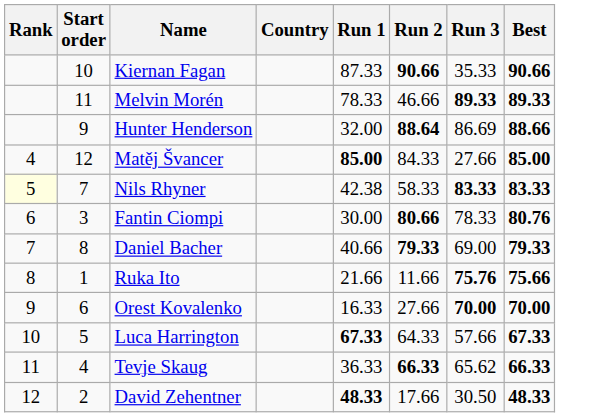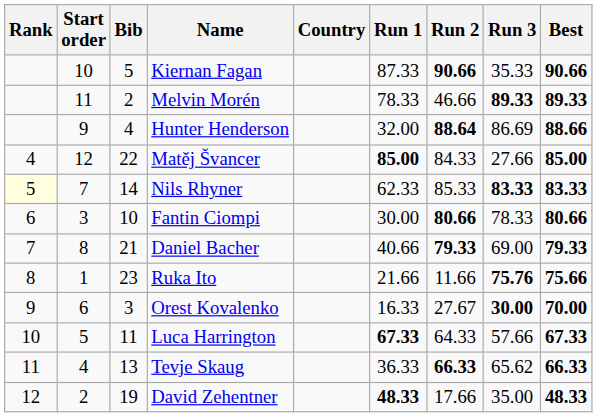+ column: Bib | 5 | 2 | 4 | 22 | 14 | 10 | 21 | 23 | 3 | 11 | 13 | 19
Nils Rhyner | Run 1: 42.38 -> 62.33
Nils Rhyner | Run 2: 58.33 -> 85.33
Fantin Ciompi | Best: 80.76 -> 80.66
Orest Kovalenko | Run 2: 27.66 -> 27.67
Orest Kovalenko | Run 3: 70.00 -> 30.00
David Zehentner | Run 3: 30.50 -> 35.00
